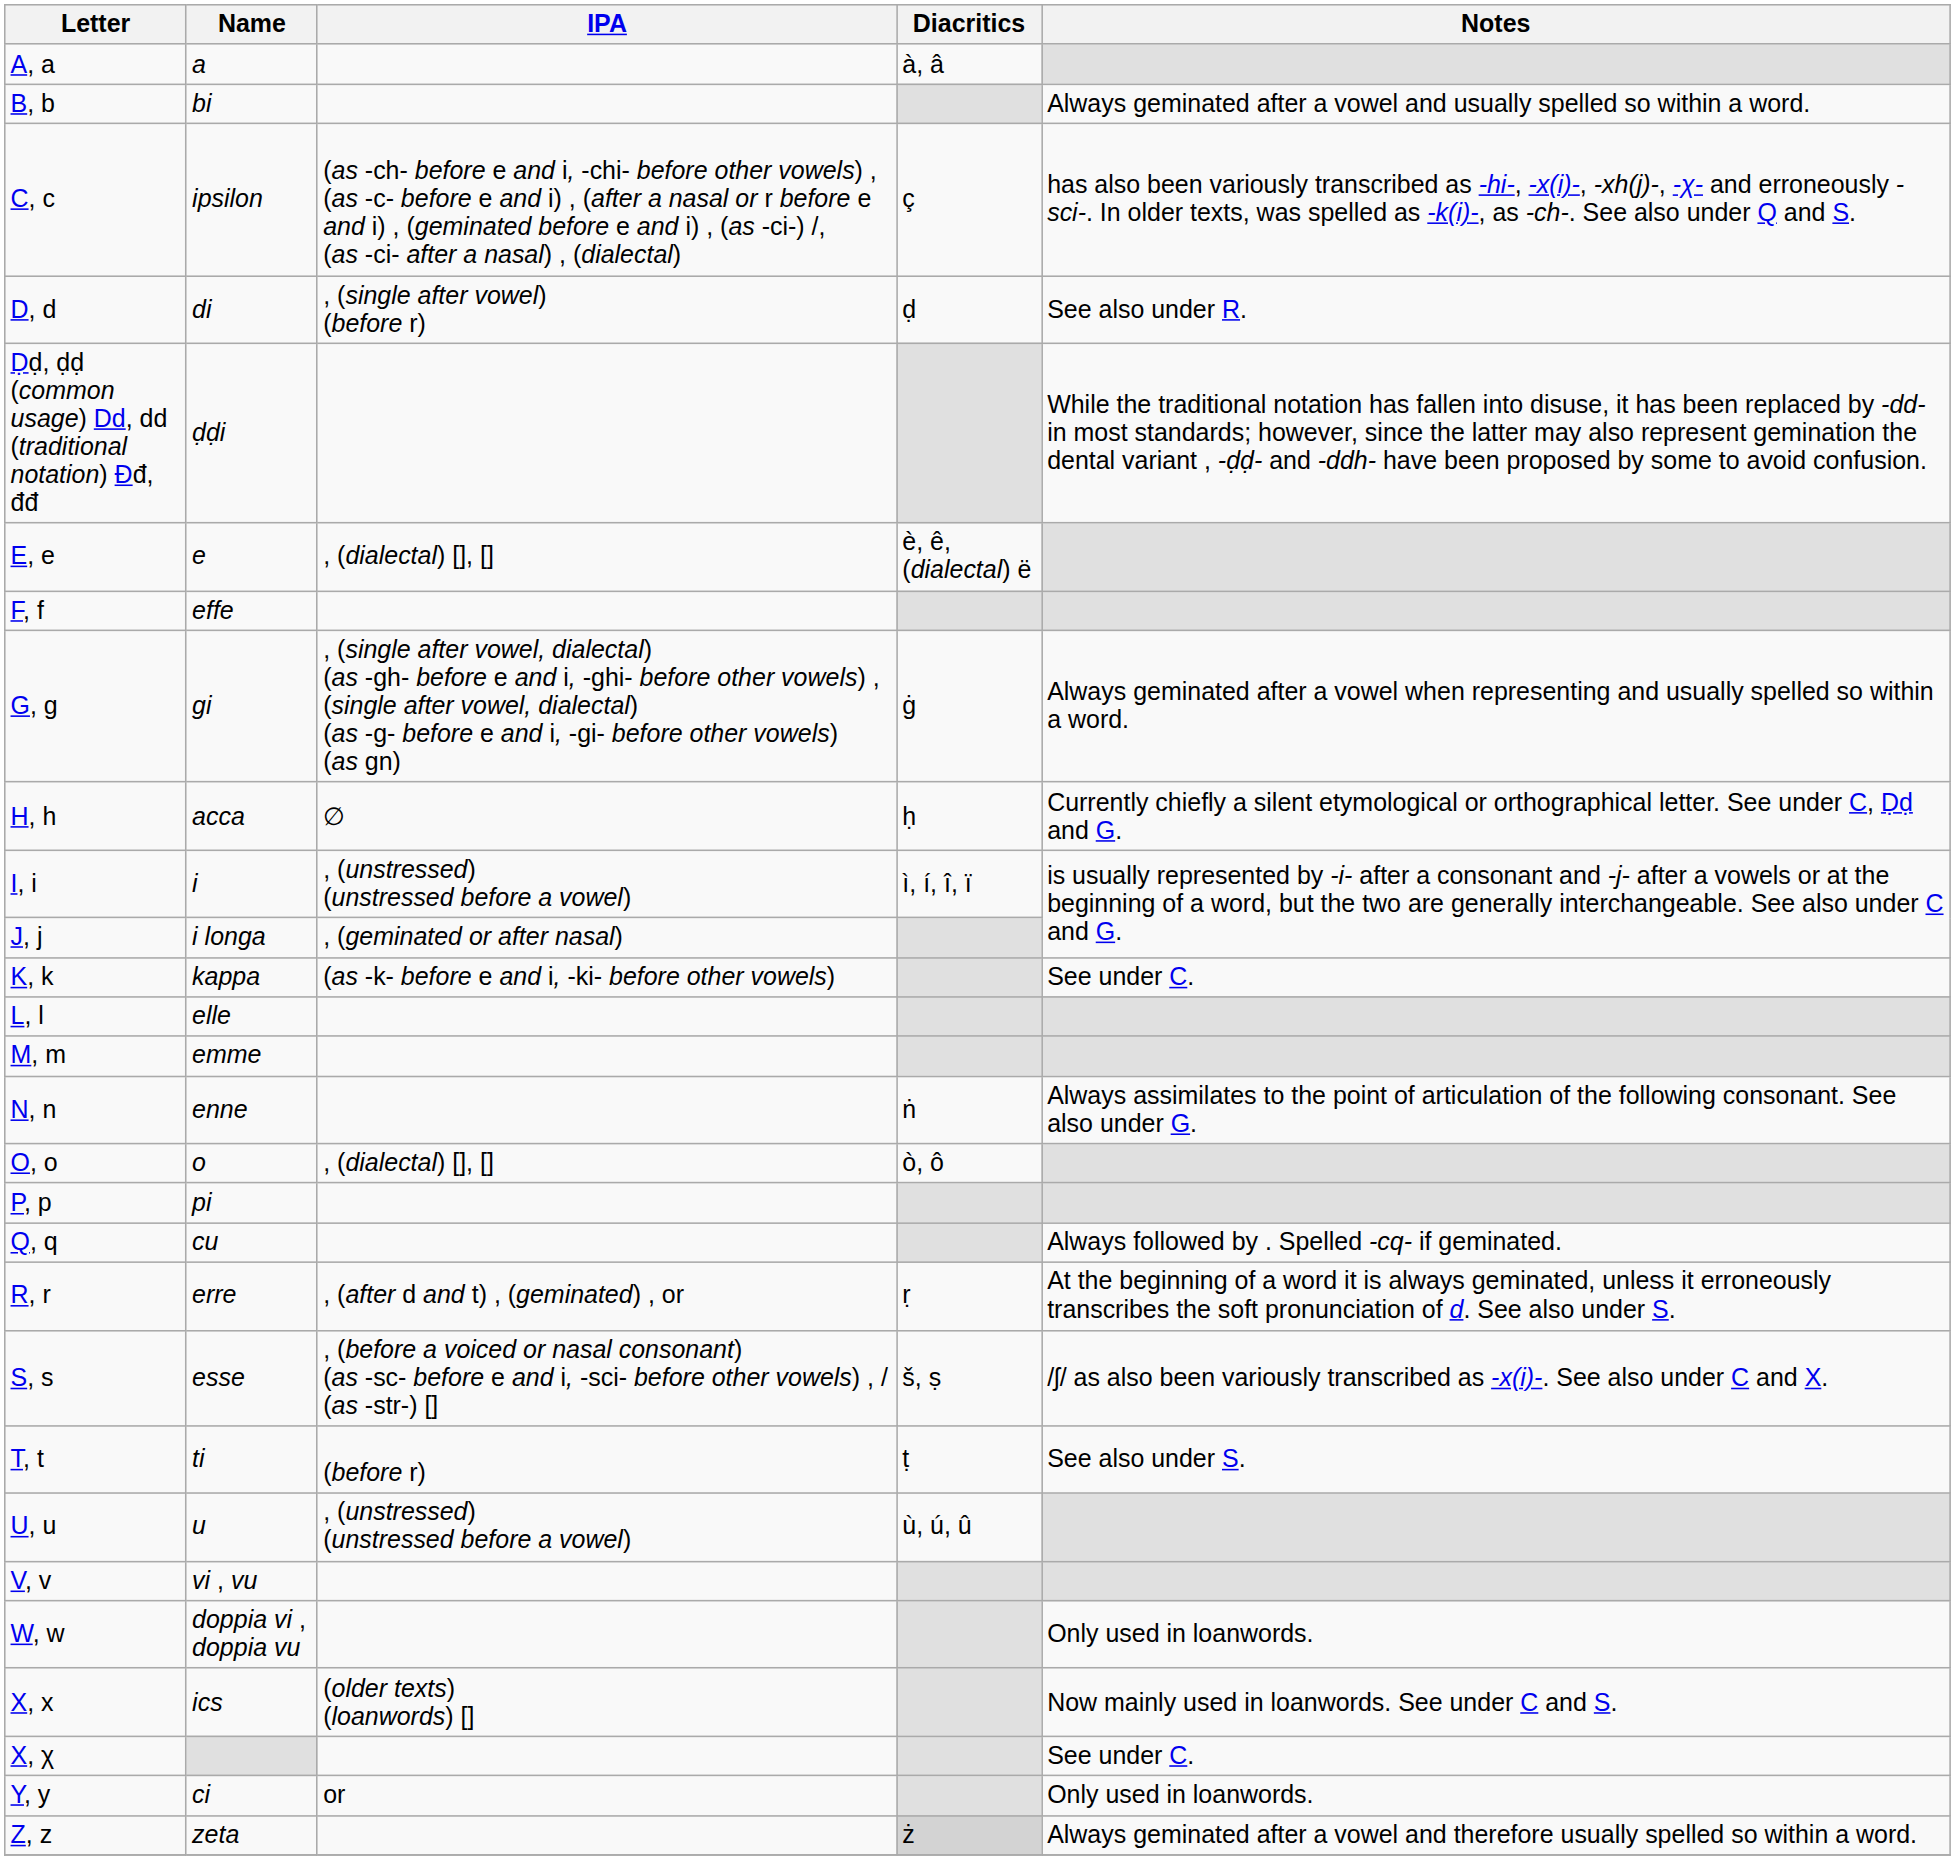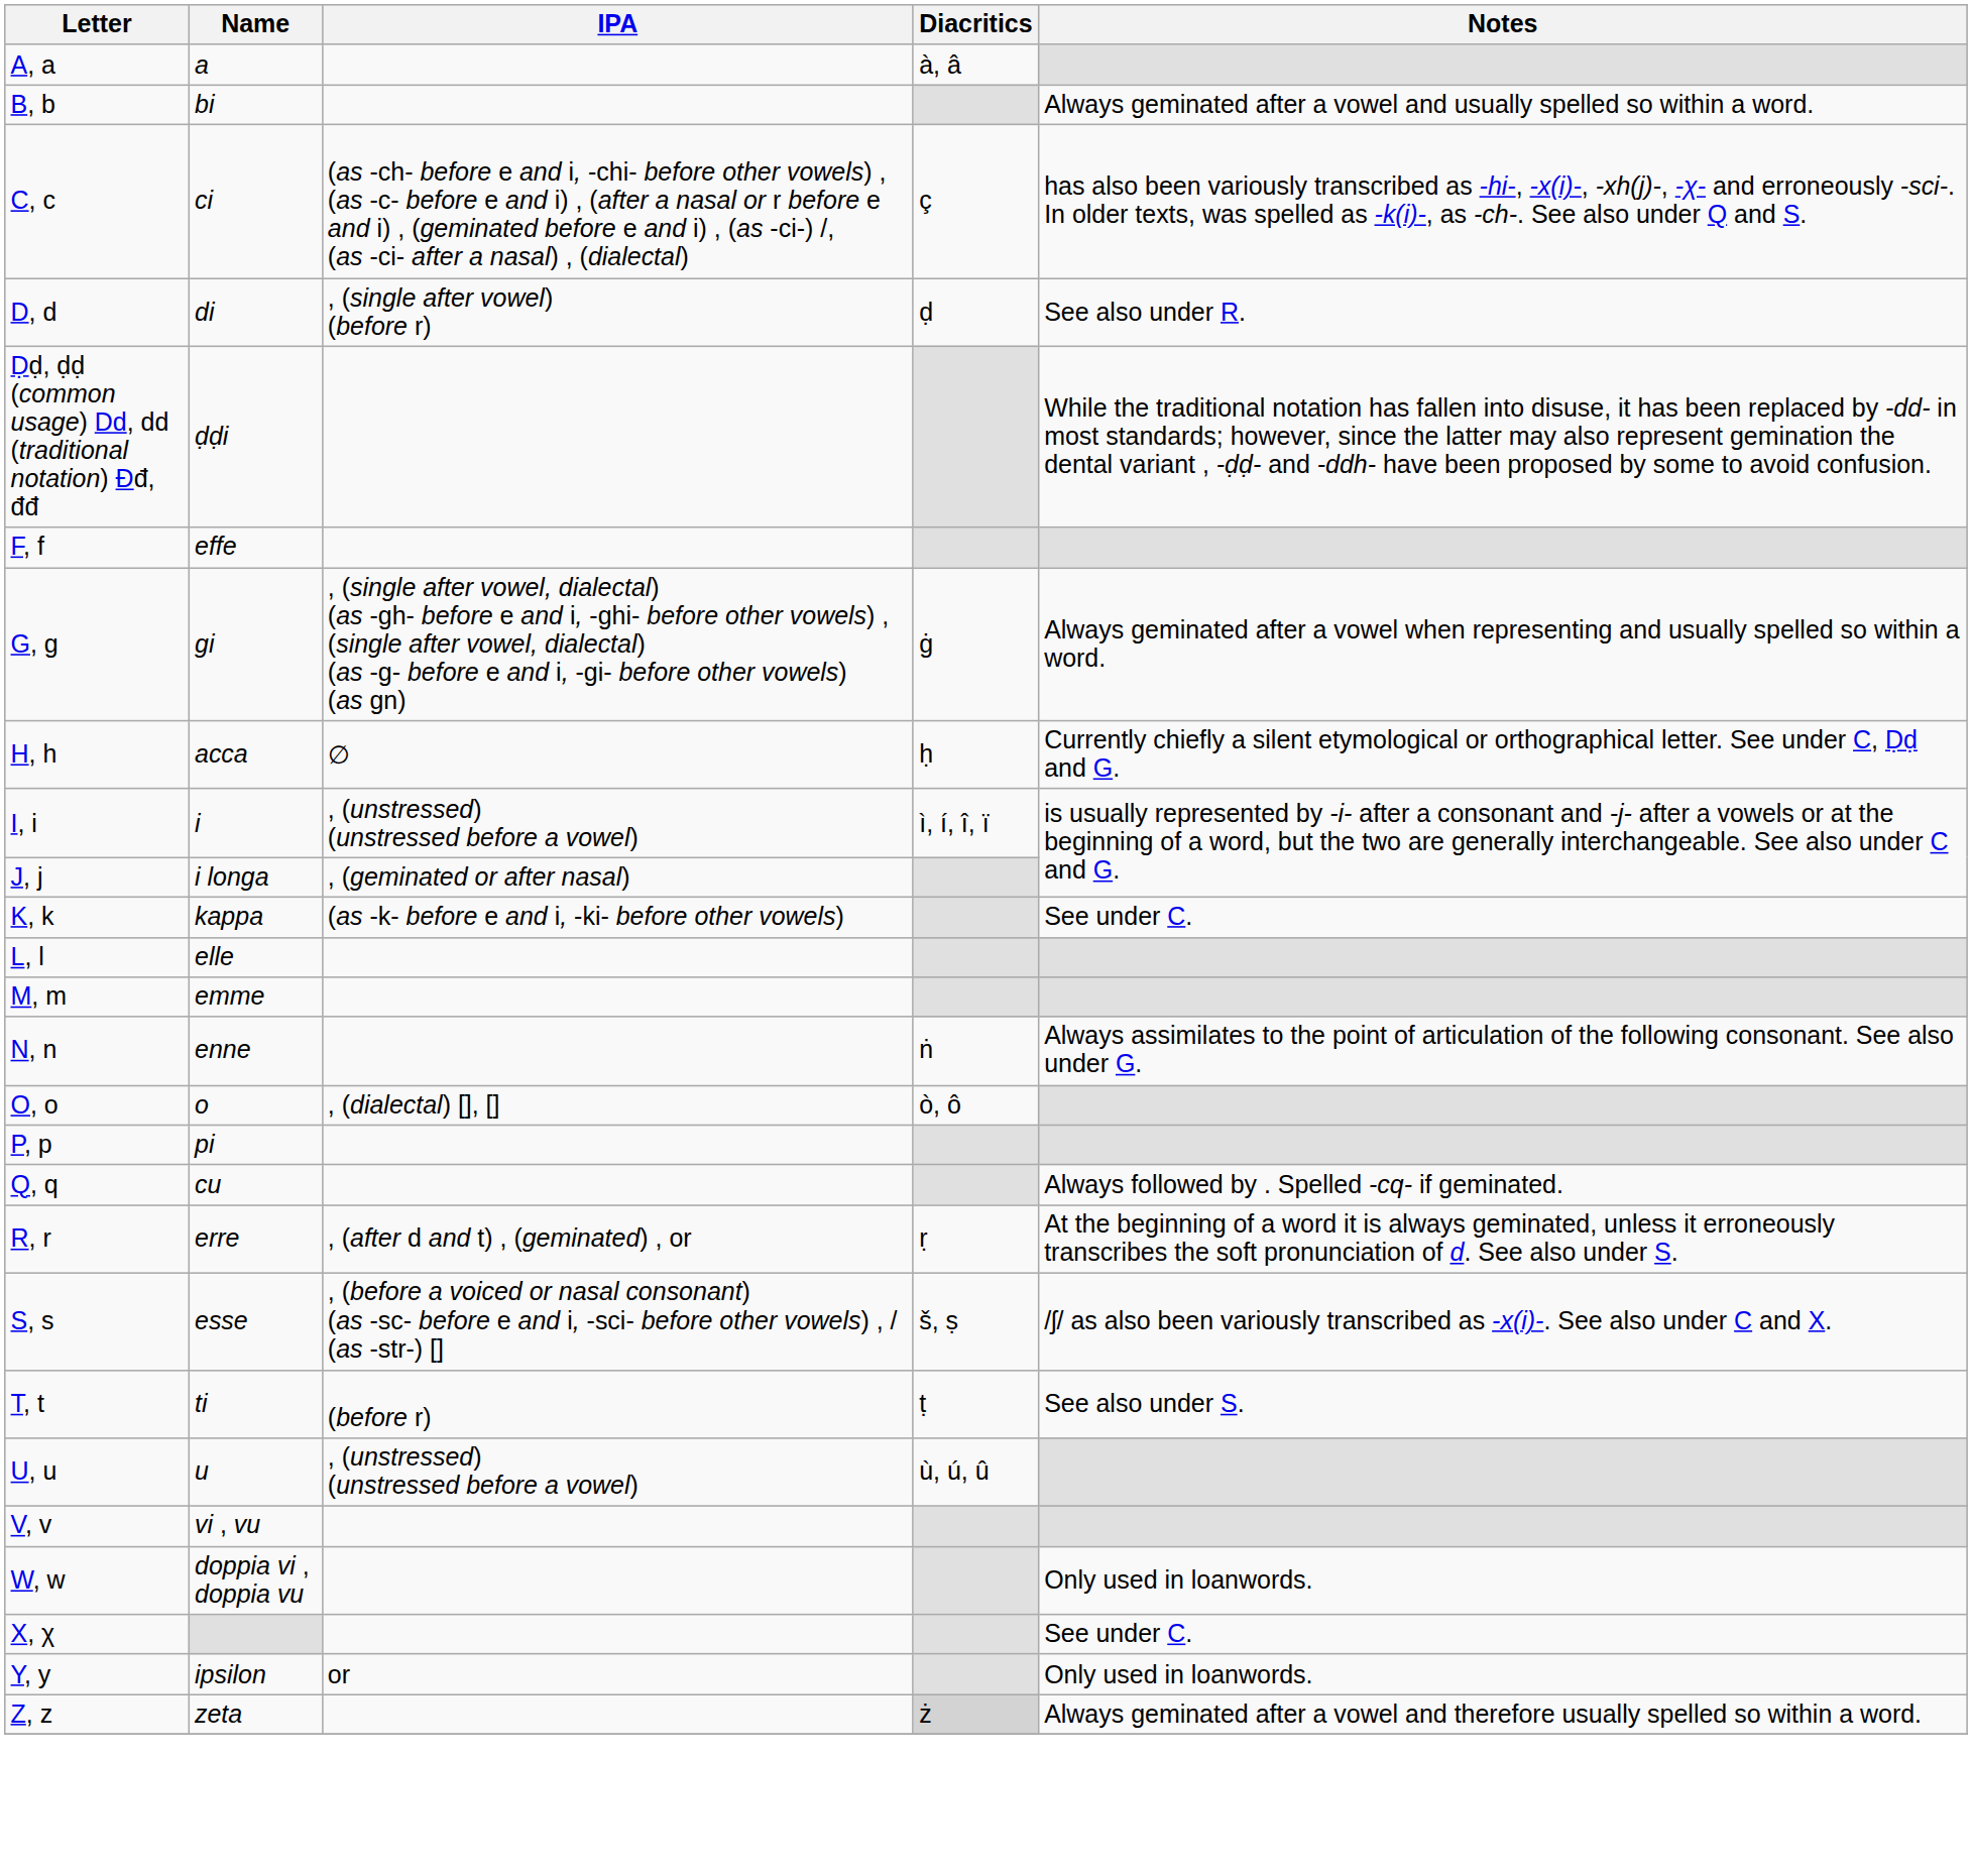C, c | Name: ipsilon -> ci
- row: E, e | e | , (dialectal) [], [] | è, ê, (dialectal) ë
- row: X, x | ics | (older texts) (loanwords) [] | Now mainly used in loanwords. See under C and S.
Y, y | Name: ci -> ipsilon
